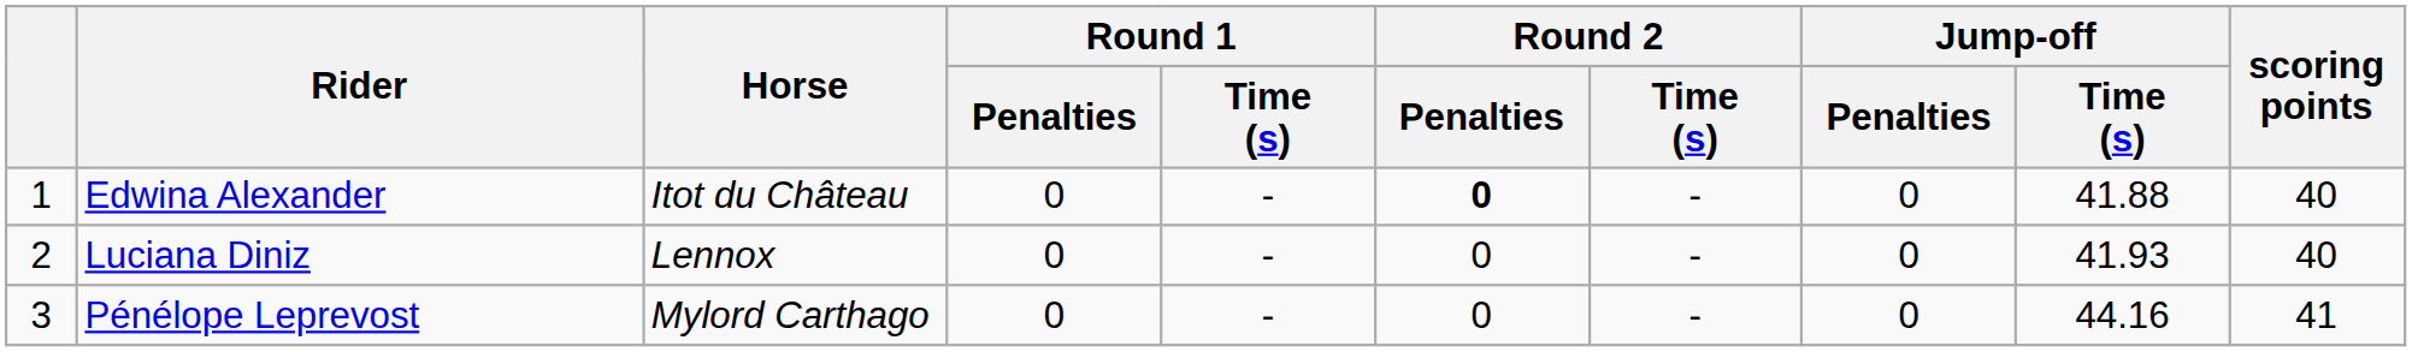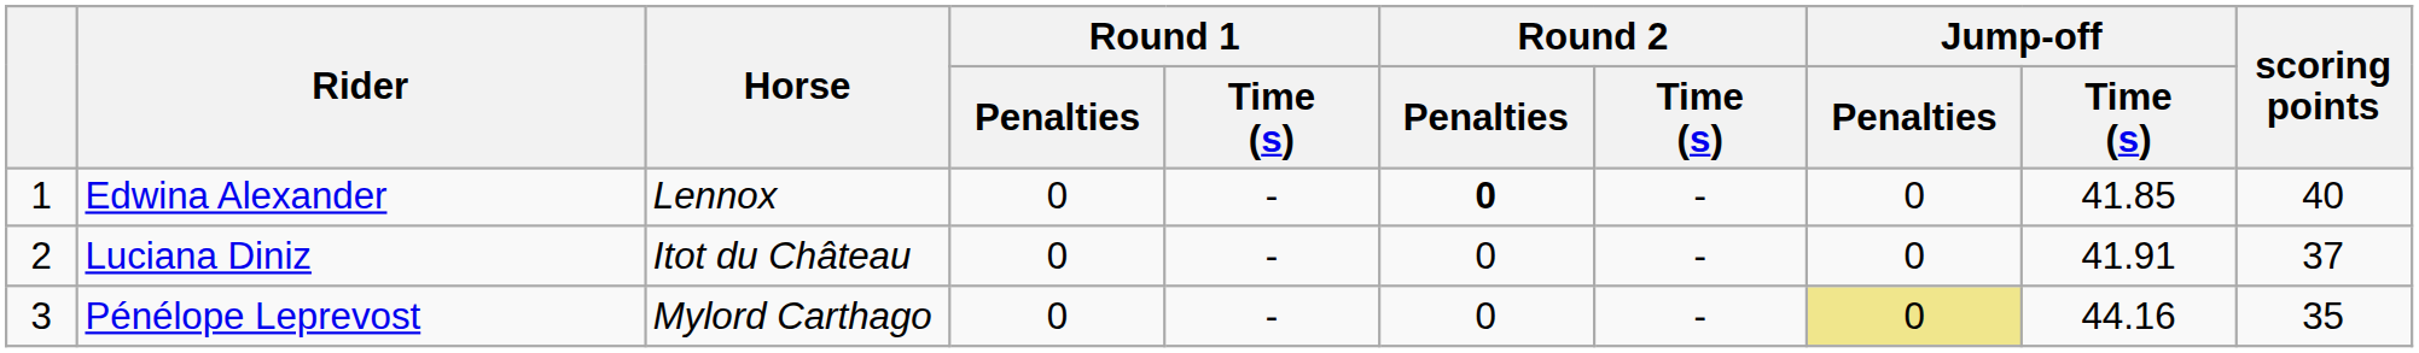Edwina Alexander | Horse: Itot du Château -> Lennox
Edwina Alexander | Jump-off / Time (s): 41.88 -> 41.85
Luciana Diniz | Horse: Lennox -> Itot du Château
Luciana Diniz | Jump-off / Time (s): 41.93 -> 41.91
Luciana Diniz | scoring points: 40 -> 37
Pénélope Leprevost | Jump-off / Penalties: no background -> khaki background
Pénélope Leprevost | scoring points: 41 -> 35
